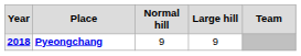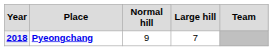2018 | Large hill: 9 -> 7
